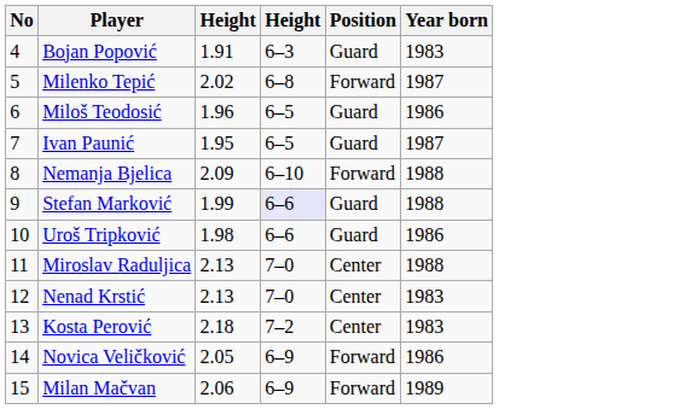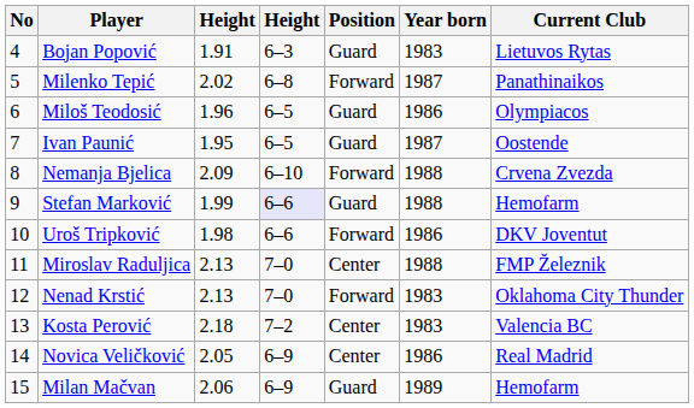+ column: Current Club | Lietuvos Rytas | Panathinaikos | Olympiacos | Oostende | Crvena Zvezda | Hemofarm | DKV Joventut | FMP Železnik | Oklahoma City Thunder | Valencia BC | Real Madrid | Hemofarm
Uroš Tripković | Position: Guard -> Forward
Nenad Krstić | Position: Center -> Forward
Novica Veličković | Position: Forward -> Center
Milan Mačvan | Position: Forward -> Guard
